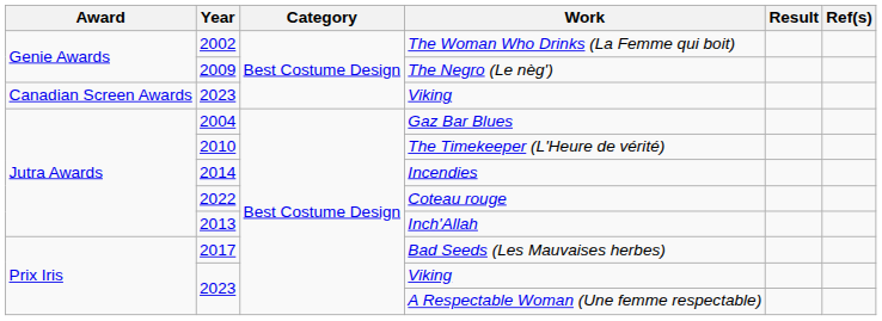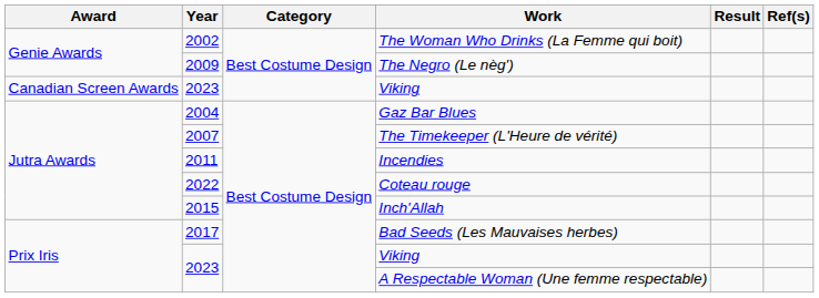The Timekeeper (L'Heure de vérité) | Year: 2010 -> 2007
Incendies | Year: 2014 -> 2011
Inch'Allah | Year: 2013 -> 2015
